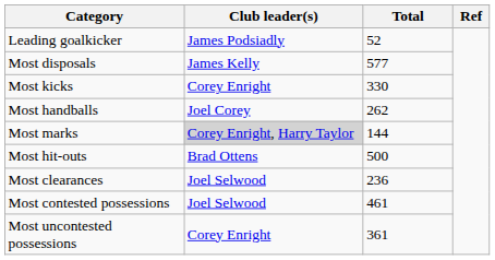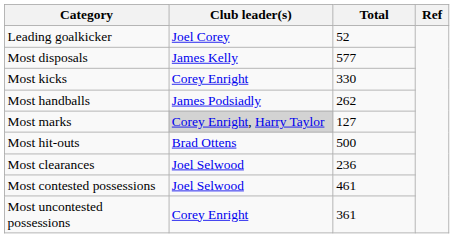Leading goalkicker | Club leader(s): James Podsiadly -> Joel Corey
Most handballs | Club leader(s): Joel Corey -> James Podsiadly
Most marks | Total: 144 -> 127
